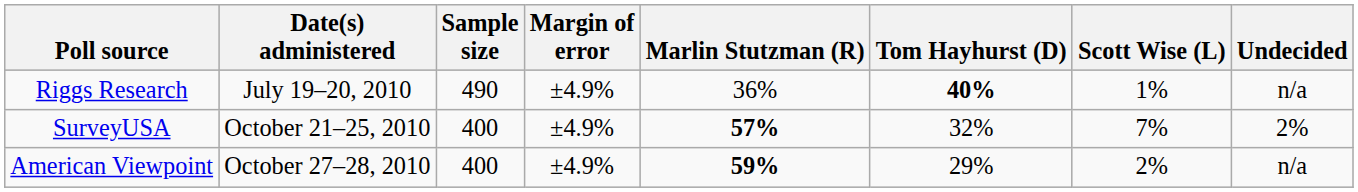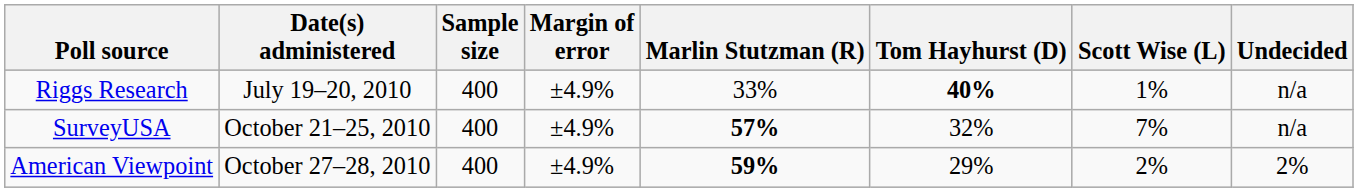Riggs Research | Sample size: 490 -> 400
Riggs Research | Marlin Stutzman (R): 36% -> 33%
SurveyUSA | Undecided: 2% -> n/a
American Viewpoint | Undecided: n/a -> 2%
